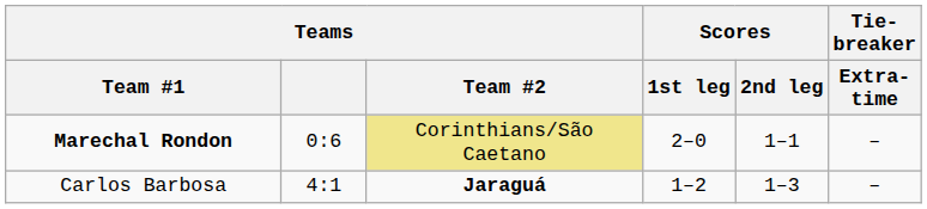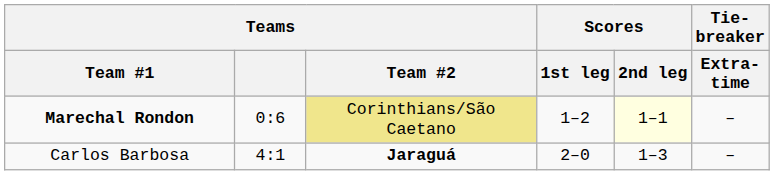Marechal Rondon | Scores / 1st leg: 2–0 -> 1–2
Marechal Rondon | Scores / 2nd leg: no background -> lightyellow background
Carlos Barbosa | Scores / 1st leg: 1–2 -> 2–0
